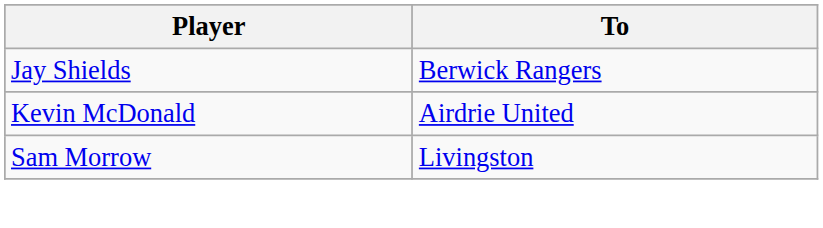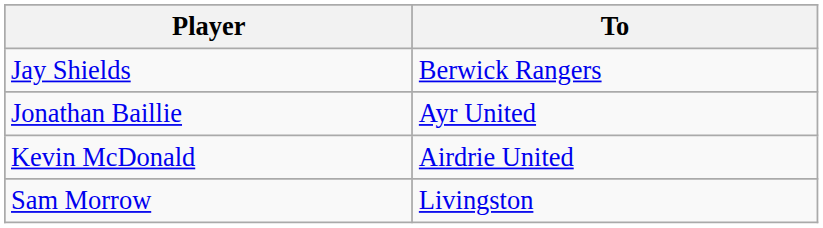+ row: Jonathan Baillie | Ayr United
